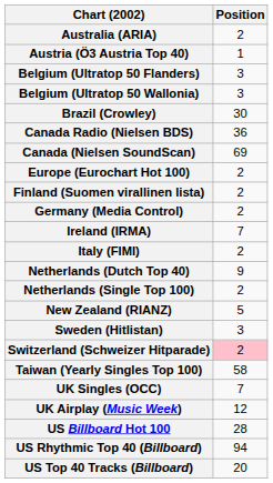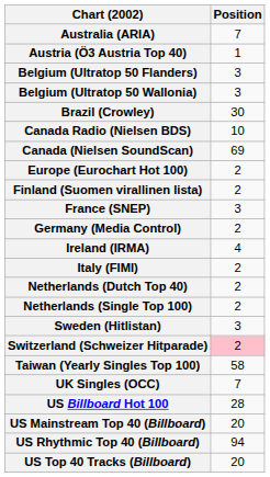Australia (ARIA) | Position: 2 -> 7
Canada Radio (Nielsen BDS) | Position: 36 -> 10
+ row: France (SNEP) | 3
Ireland (IRMA) | Position: 7 -> 4
Netherlands (Dutch Top 40) | Position: 9 -> 2
- row: New Zealand (RIANZ) | 5
- row: UK Airplay (Music Week) | 12
+ row: US Mainstream Top 40 (Billboard) | 20
